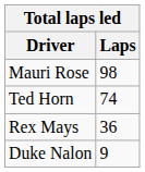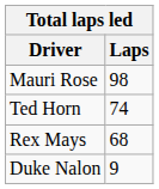Rex Mays | Laps: 36 -> 68
